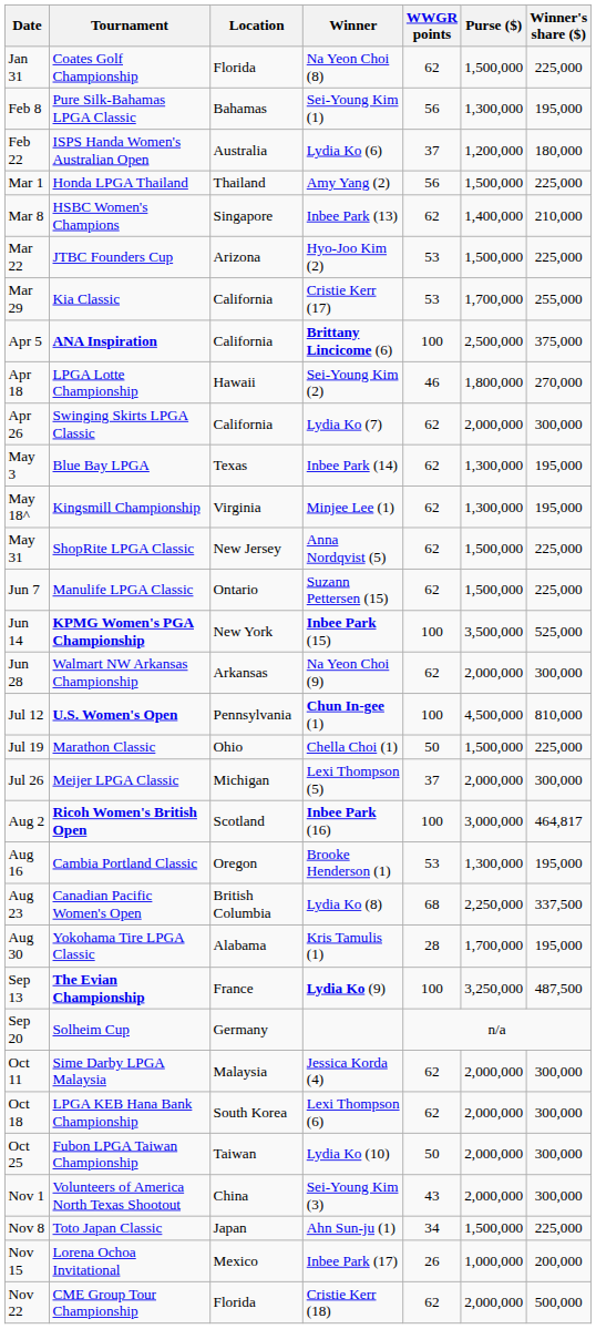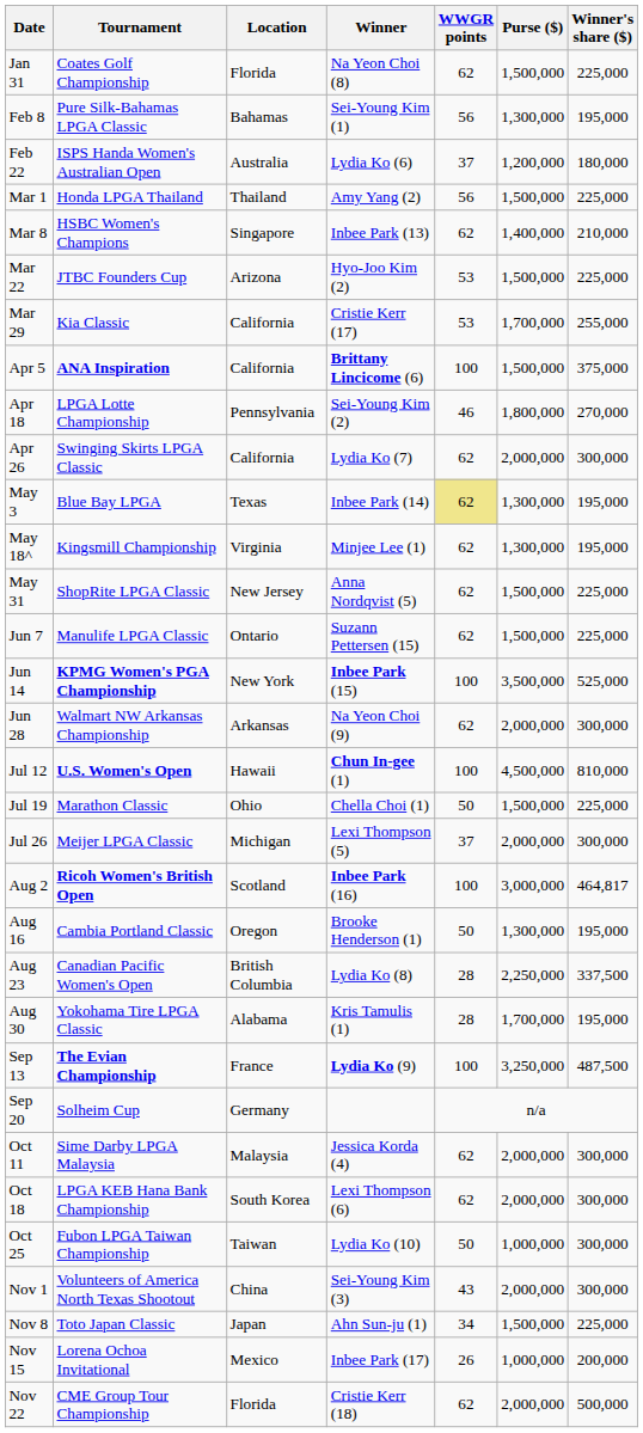Apr 5 | Purse ($): 2,500,000 -> 1,500,000
Apr 18 | Location: Hawaii -> Pennsylvania
May 3 | WWGR points: no background -> khaki background
Jul 12 | Location: Pennsylvania -> Hawaii
Aug 16 | WWGR points: 53 -> 50
Aug 23 | WWGR points: 68 -> 28
Oct 25 | Purse ($): 2,000,000 -> 1,000,000
